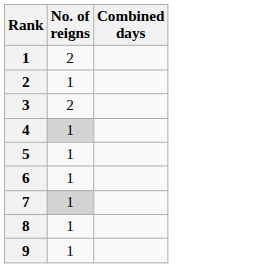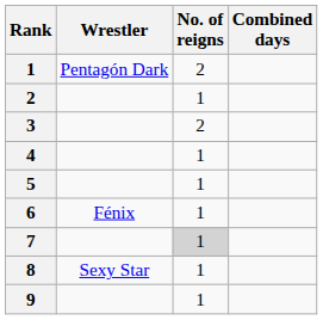+ column: Wrestler | Pentagón Dark | Fénix | Sexy Star
4 | No. of reigns: lightgrey background -> no background
